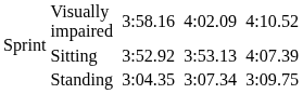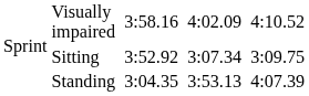Sitting | column 6: 3:53.13 -> 3:07.34
Sitting | column 8: 4:07.39 -> 3:09.75
Standing | column 6: 3:07.34 -> 3:53.13
Standing | column 8: 3:09.75 -> 4:07.39
